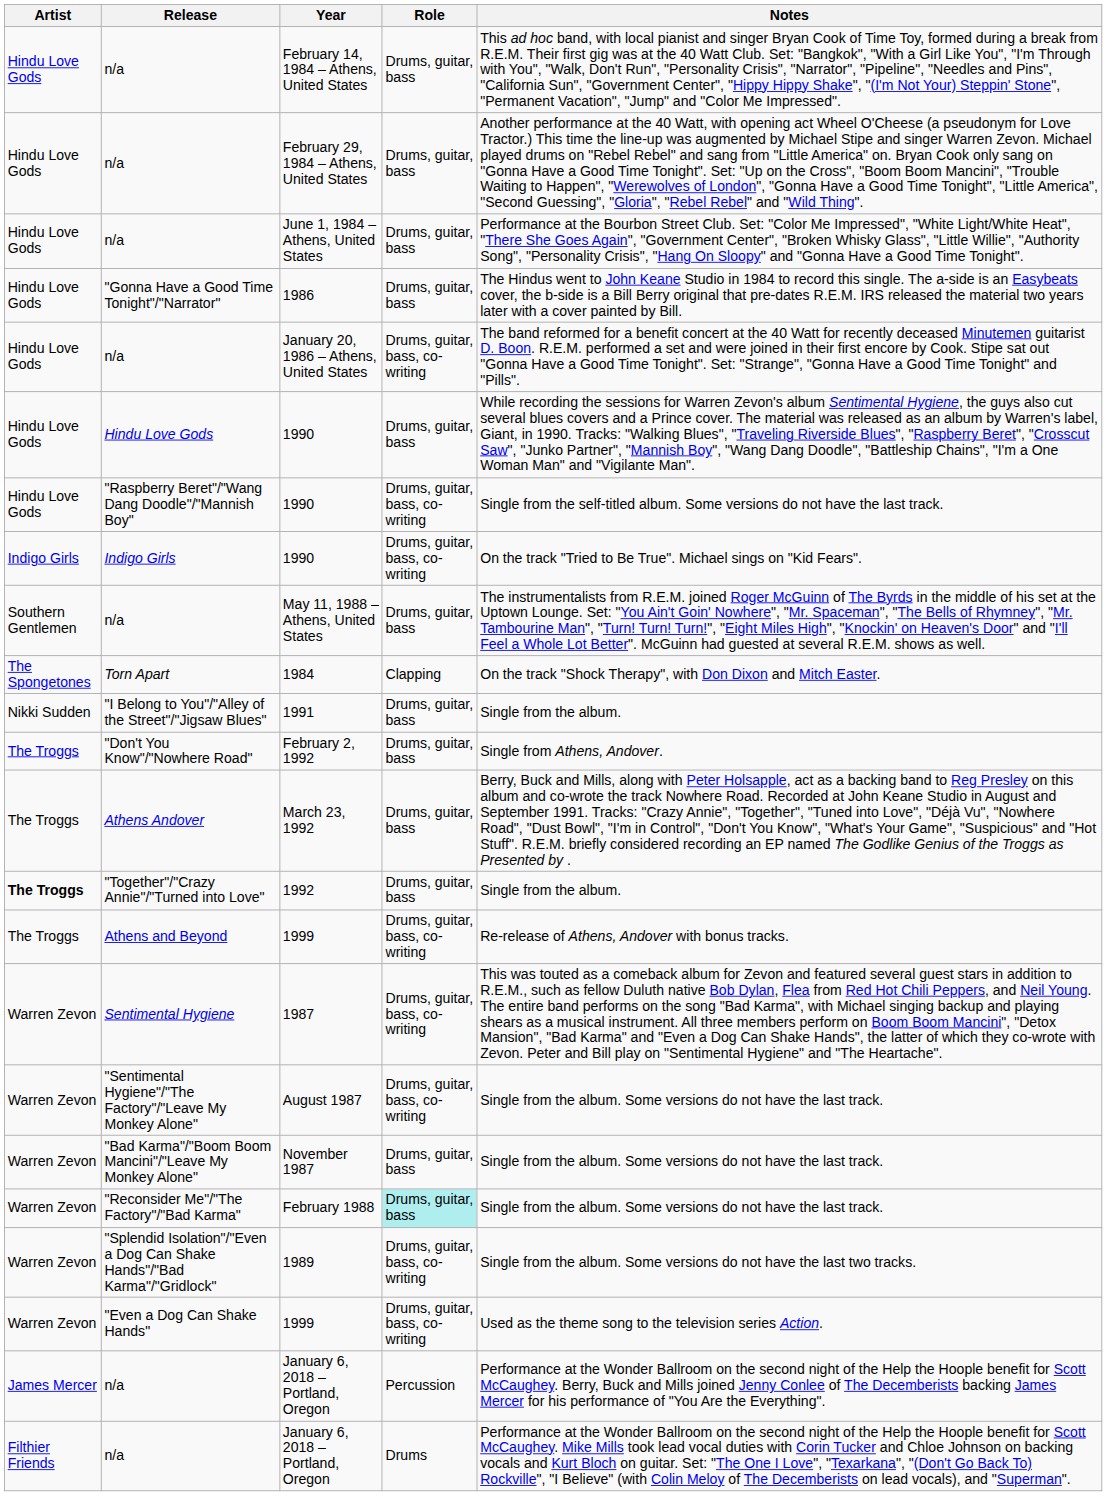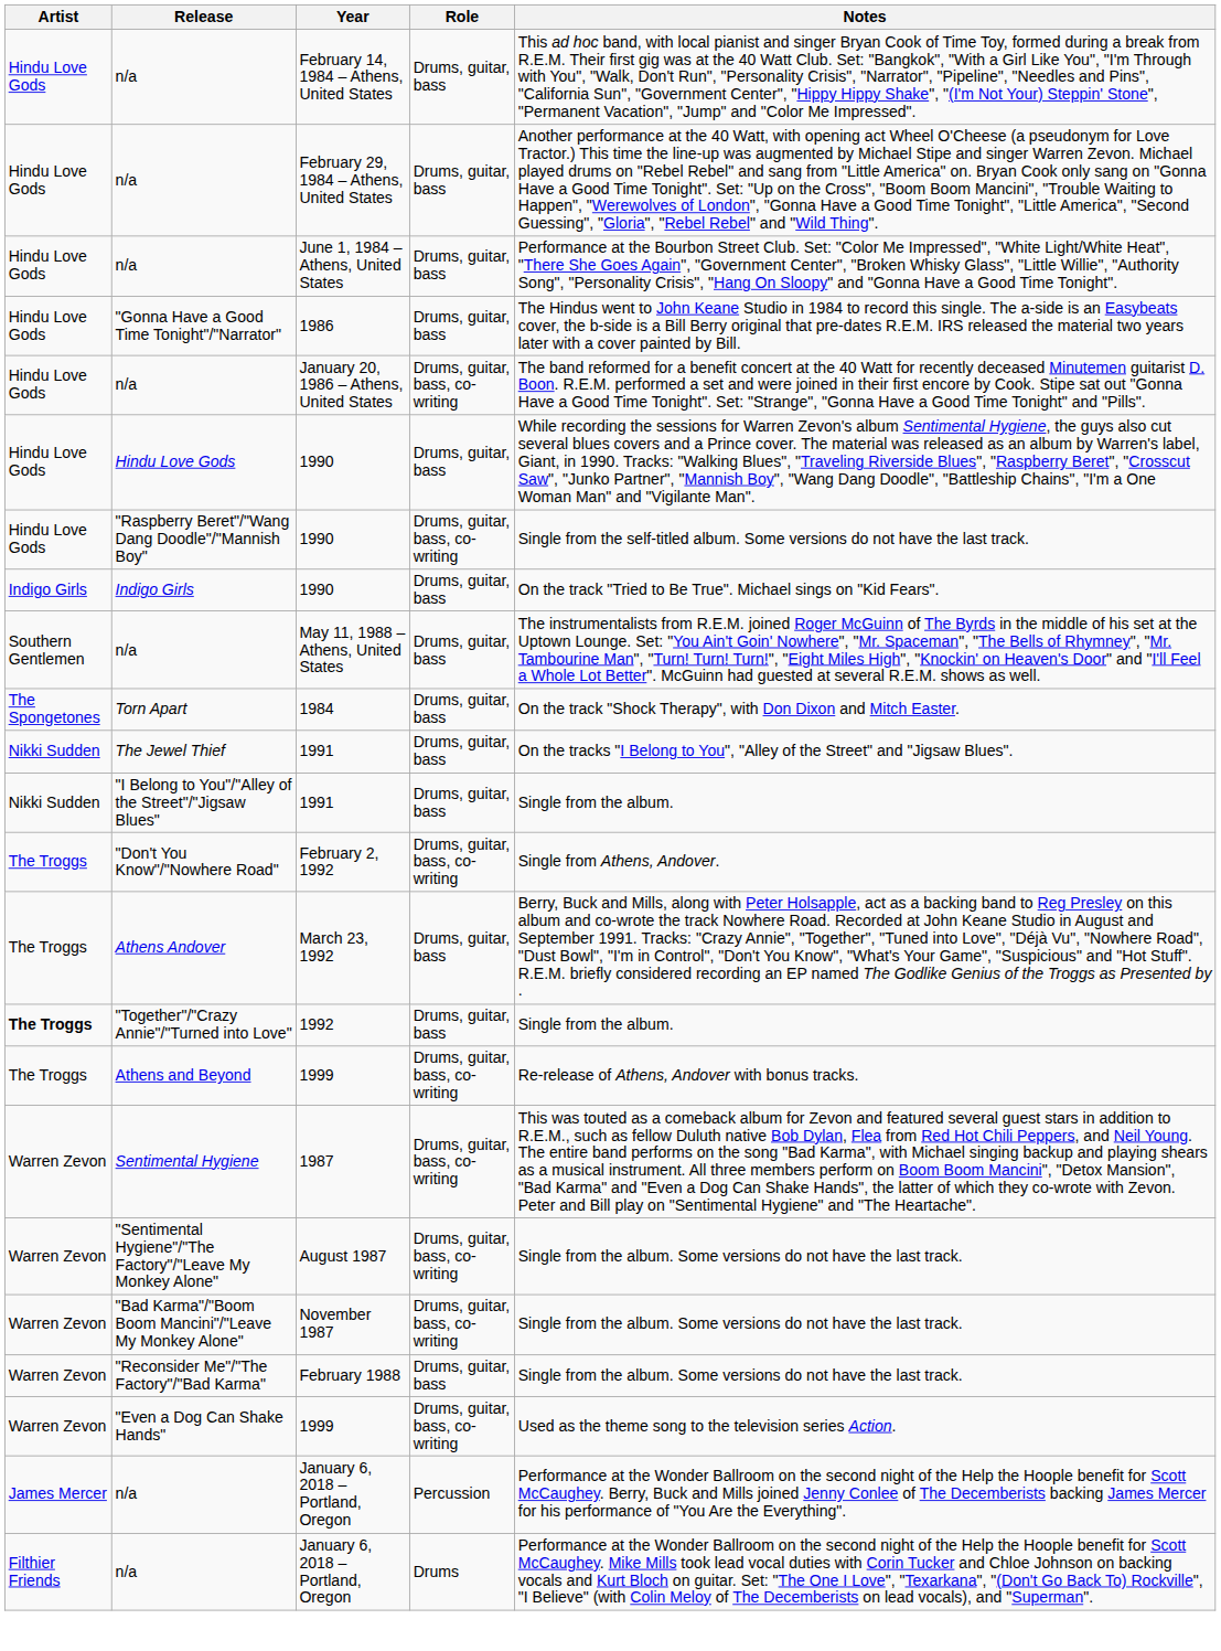Indigo Girls / 1990 | Role: Drums, guitar, bass, co-writing -> Drums, guitar, bass
1984 | Role: Clapping -> Drums, guitar, bass
+ row: Nikki Sudden | The Jewel Thief | 1991 | Drums, guitar, bass | On the tracks "I Belong to You", "Alley of the Street" and "Jigsaw Blues".
February 2, 1992 | Role: Drums, guitar, bass -> Drums, guitar, bass, co-writing
November 1987 | Role: Drums, guitar, bass -> Drums, guitar, bass, co-writing
February 1988 | Role: paleturquoise background -> no background
- row: Warren Zevon | "Splendid Isolation"/"Even a Dog Can Shake Hands"/"Bad Karma"/"Gridlock" | 1989 | Drums, guitar, bass, co-writing | Single from the album. Some versions do not have the last two tracks.
